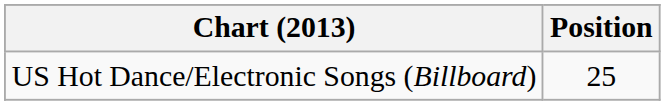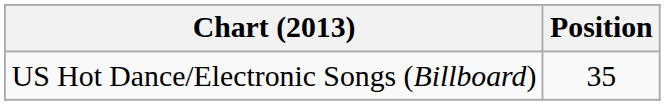US Hot Dance/Electronic Songs (Billboard) | Position: 25 -> 35
